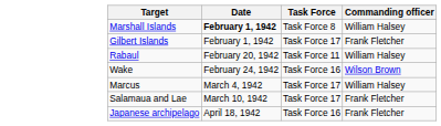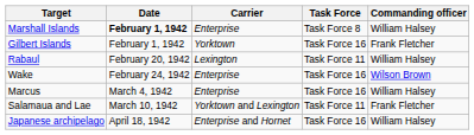+ column: Carrier | Enterprise | Yorktown | Lexington | Enterprise | Enterprise | Yorktown and Lexington | Enterprise and Hornet
Gilbert Islands | Task Force: Task Force 17 -> Task Force 16
Marcus | Task Force: Task Force 17 -> Task Force 16
Salamaua and Lae | Task Force: Task Force 17 -> Task Force 11
Japanese archipelago | Commanding officer: Frank Fletcher -> William Halsey
